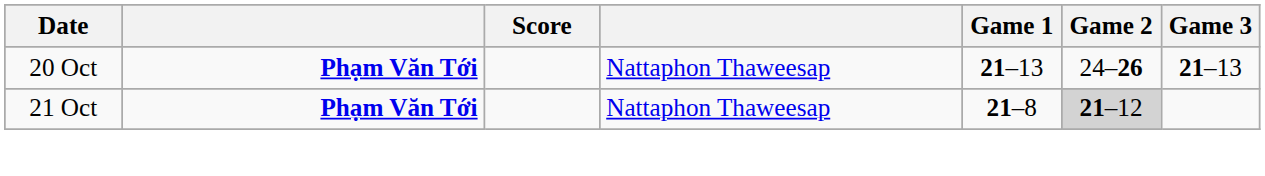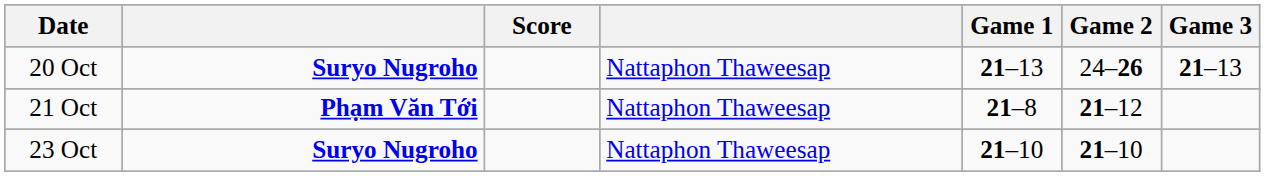20 Oct | column 2: Phạm Văn Tới -> Suryo Nugroho
21 Oct | Game 2: lightgrey background -> no background
+ row: 23 Oct | Suryo Nugroho | Nattaphon Thaweesap | 21–10 | 21–10
